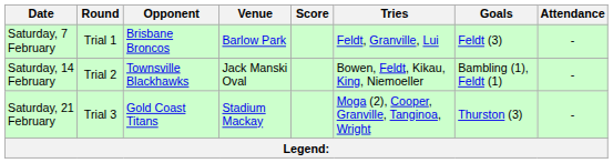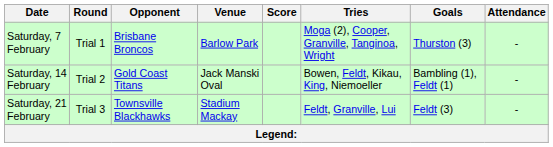Saturday, 7 February | Tries: Feldt, Granville, Lui -> Moga (2), Cooper, Granville, Tanginoa, Wright
Saturday, 7 February | Goals: Feldt (3) -> Thurston (3)
Saturday, 14 February | Opponent: Townsville Blackhawks -> Gold Coast Titans
Saturday, 21 February | Opponent: Gold Coast Titans -> Townsville Blackhawks
Saturday, 21 February | Tries: Moga (2), Cooper, Granville, Tanginoa, Wright -> Feldt, Granville, Lui
Saturday, 21 February | Goals: Thurston (3) -> Feldt (3)
